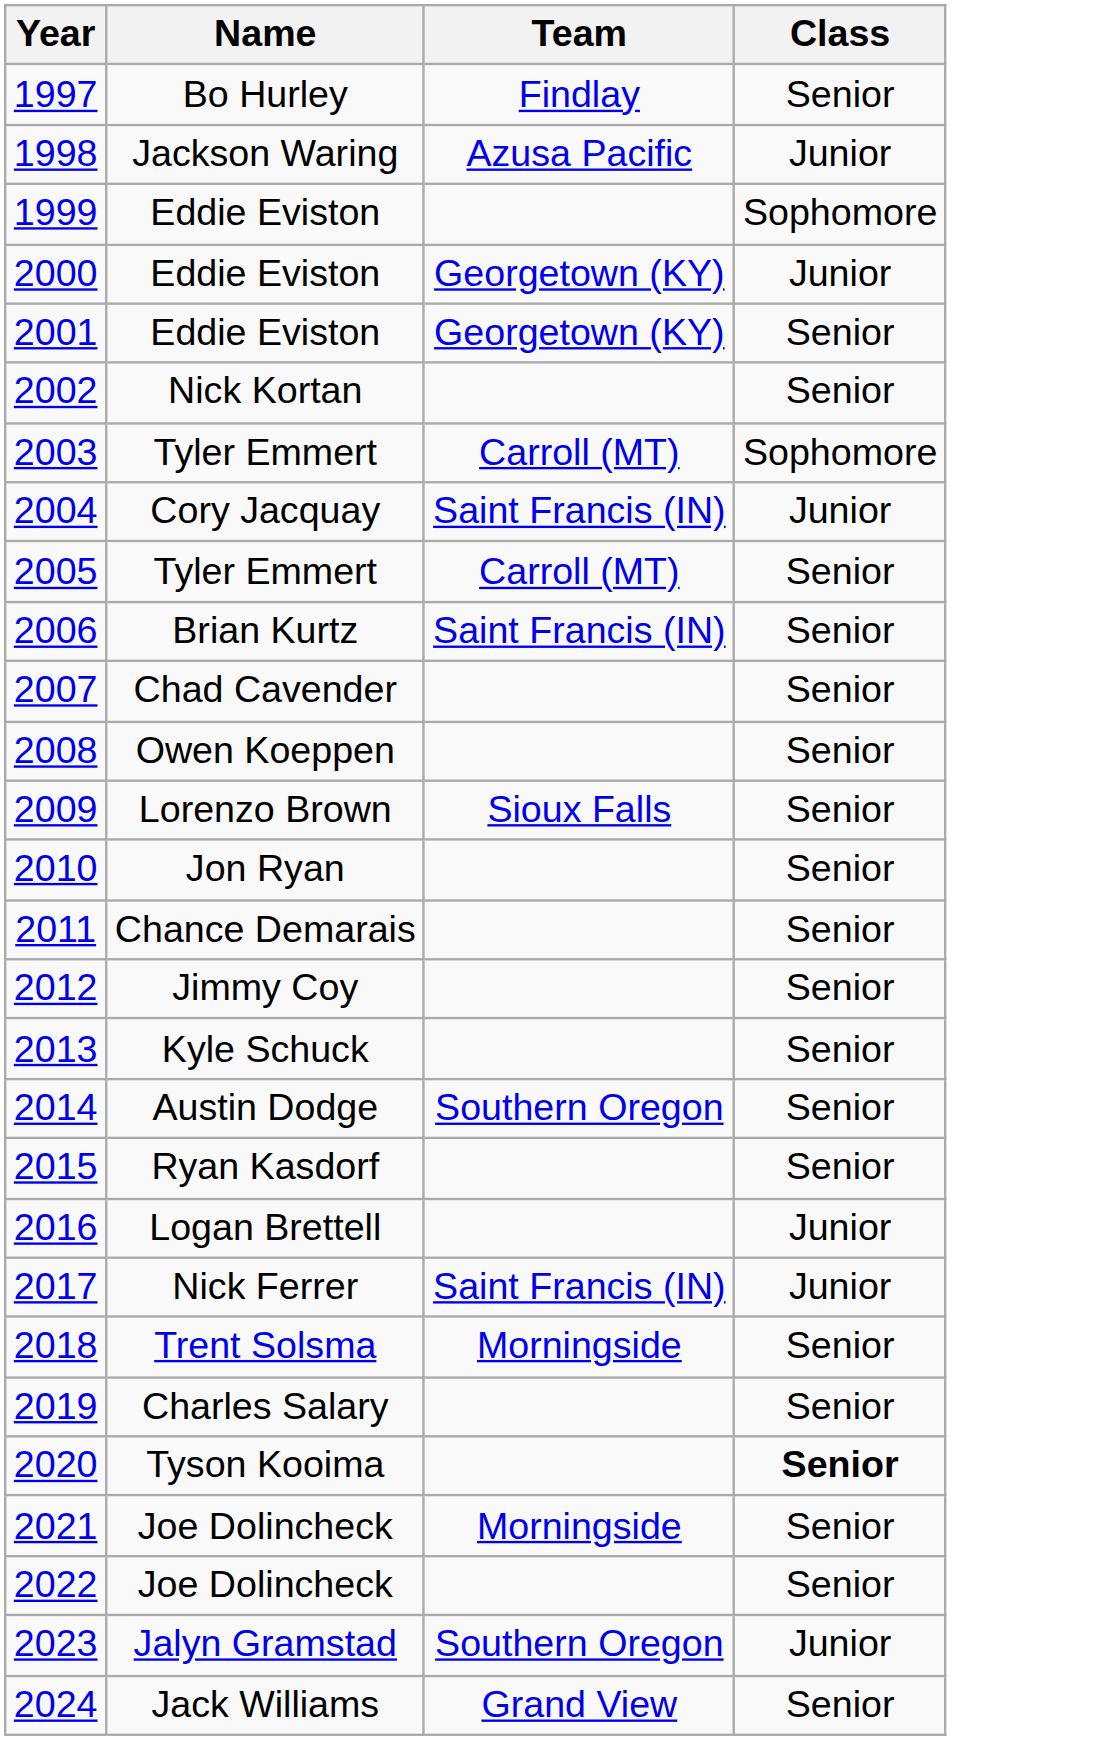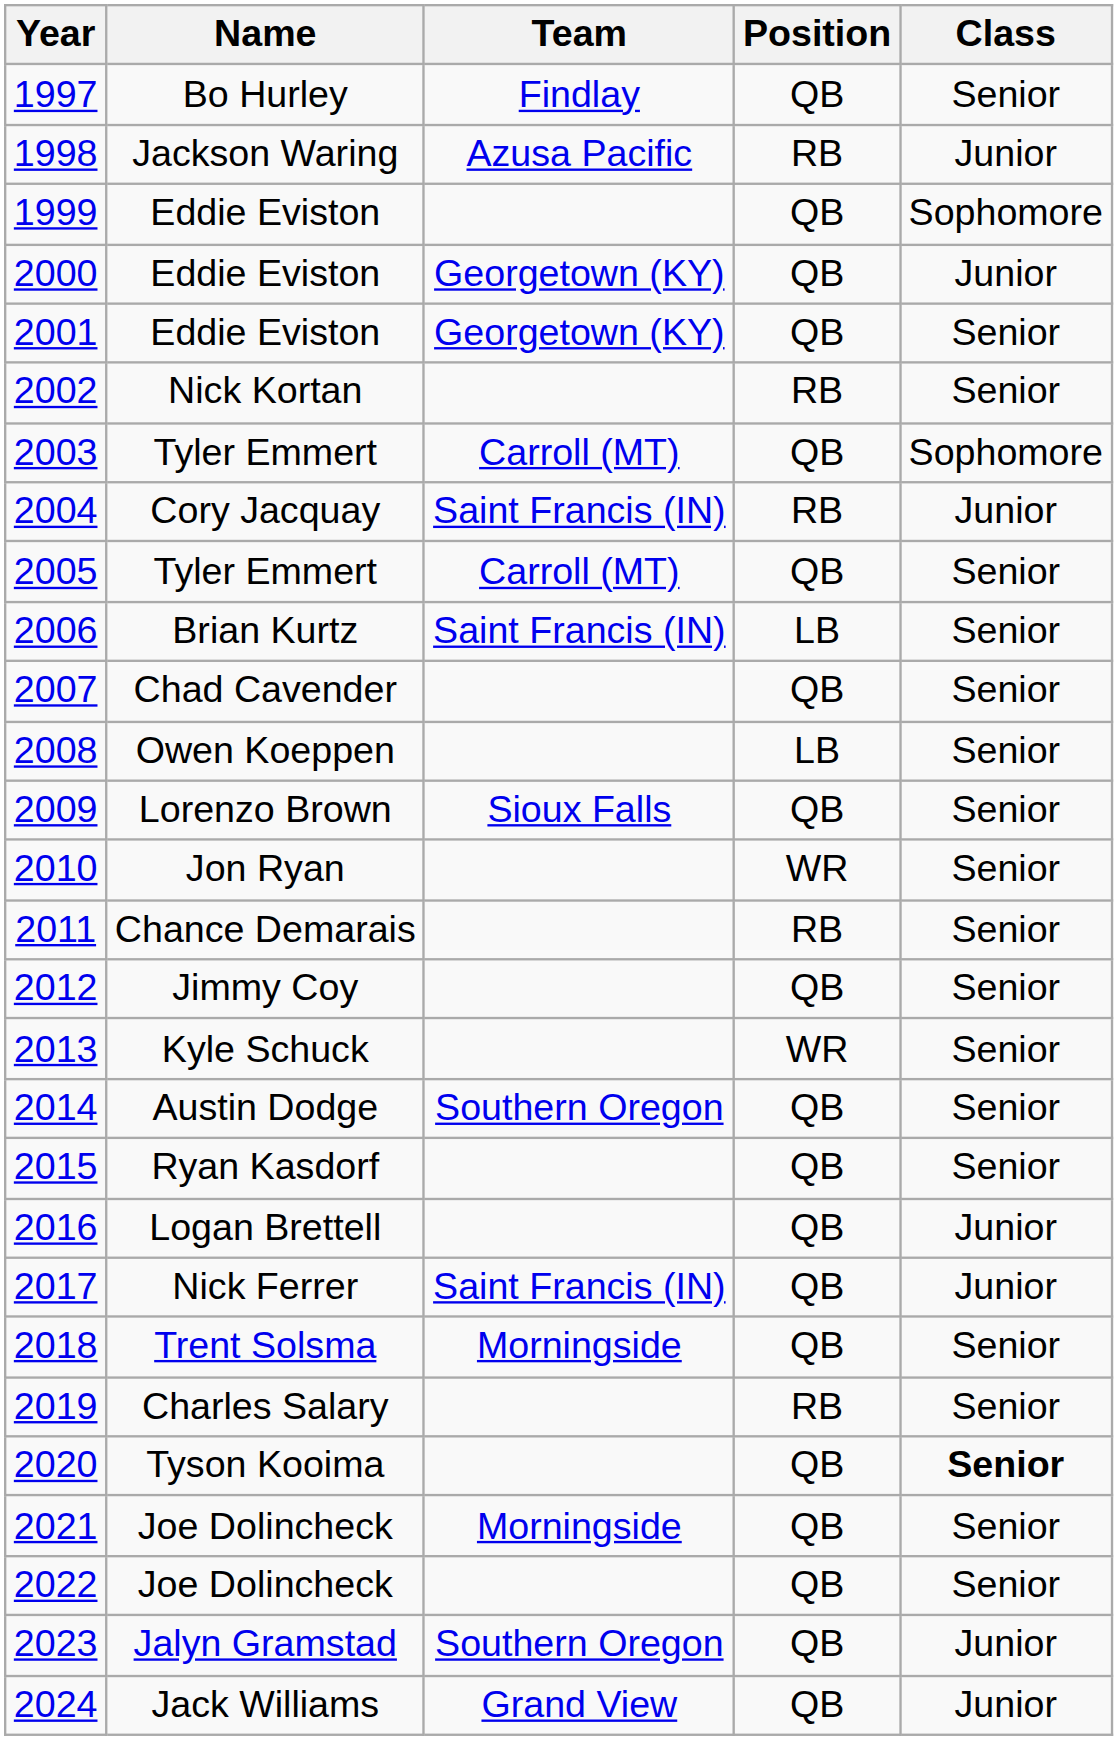+ column: Position | QB | RB | QB | QB | QB | RB | QB | RB | QB | LB | QB | LB | QB | WR | RB | QB | WR | QB | QB | QB | QB | QB | RB | QB | QB | QB | QB | QB
2024 | Class: Senior -> Junior
